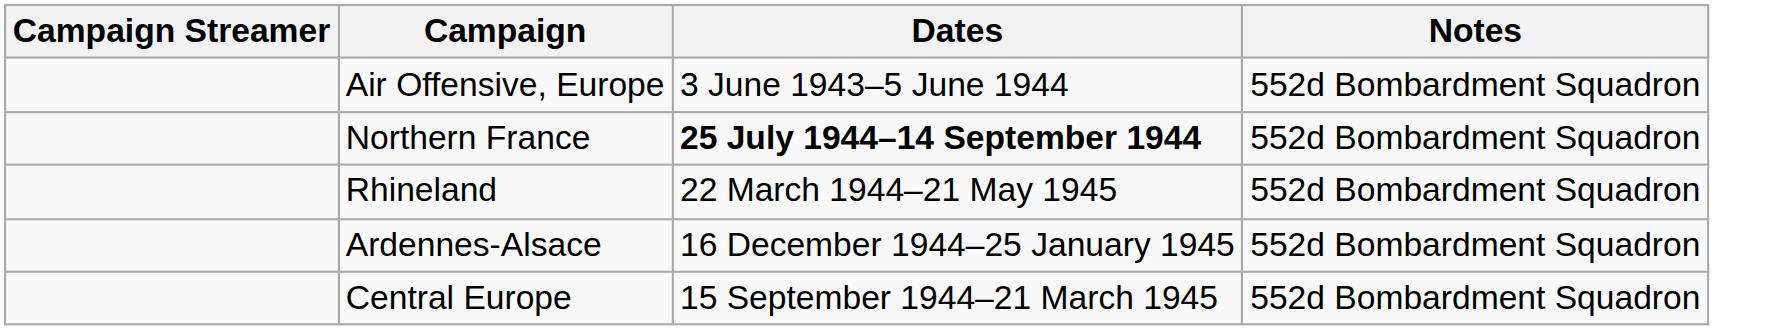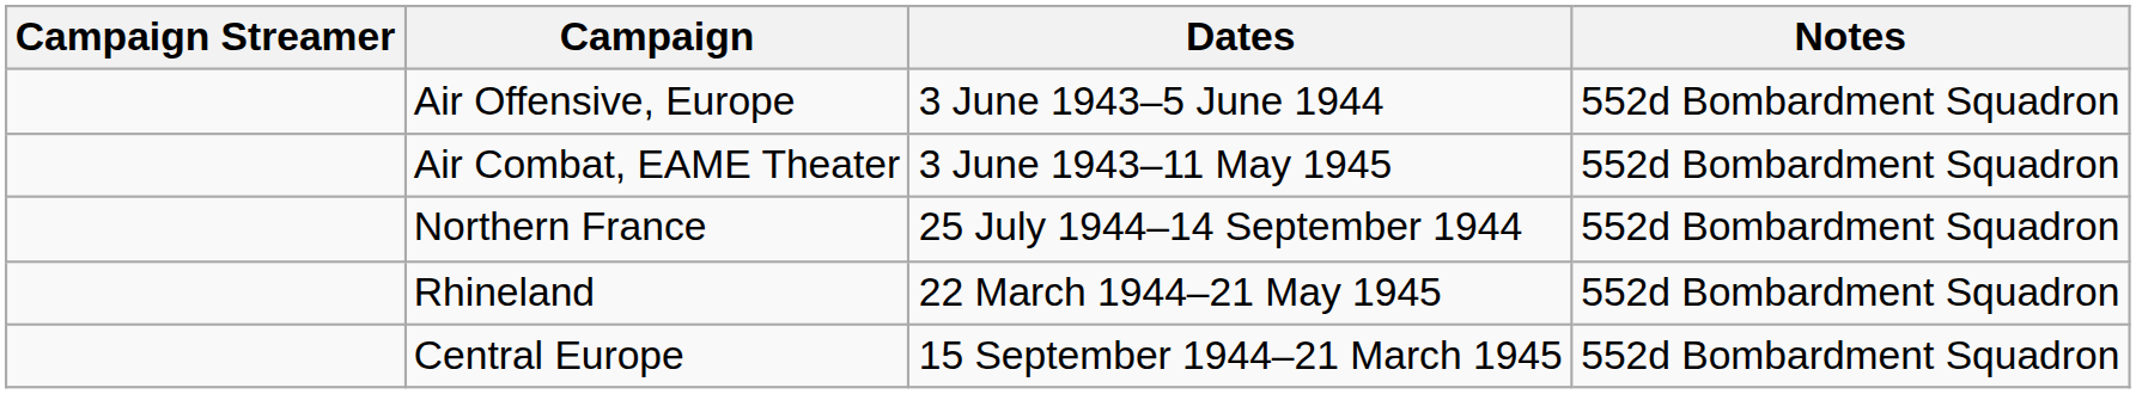+ row: Air Combat, EAME Theater | 3 June 1943–11 May 1945 | 552d Bombardment Squadron
Northern France | Dates: bold -> normal
- row: Ardennes-Alsace | 16 December 1944–25 January 1945 | 552d Bombardment Squadron
